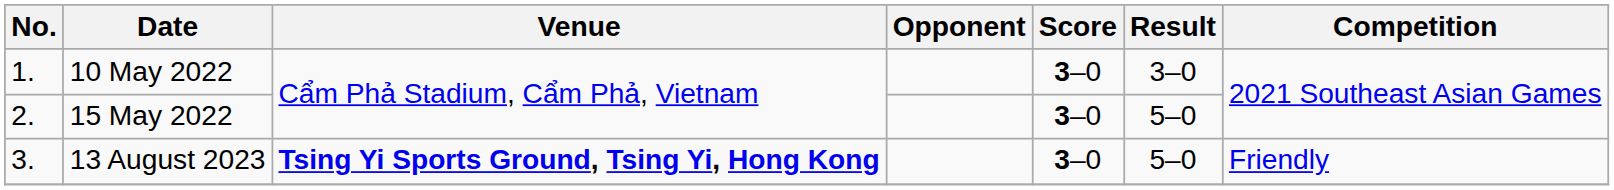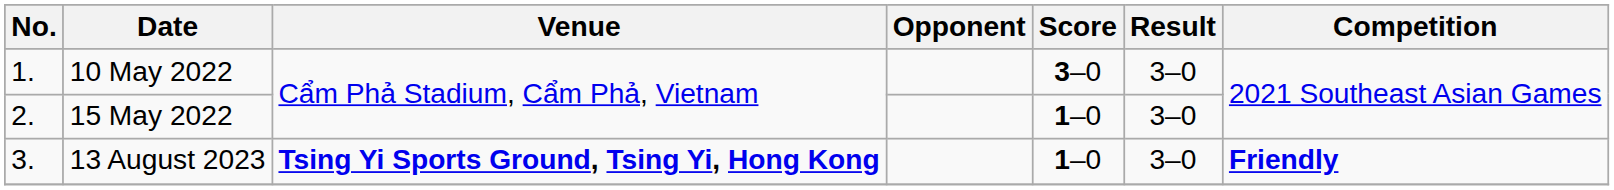15 May 2022 | Score: 3–0 -> 1–0
15 May 2022 | Result: 5–0 -> 3–0
13 August 2023 | Score: 3–0 -> 1–0
13 August 2023 | Result: 5–0 -> 3–0
13 August 2023 | Competition: normal -> bold
